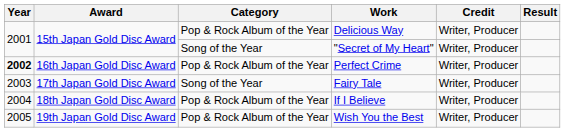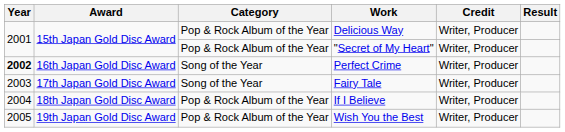"Secret of My Heart" | Category: Song of the Year -> Pop & Rock Album of the Year
Perfect Crime | Category: Pop & Rock Album of the Year -> Song of the Year
